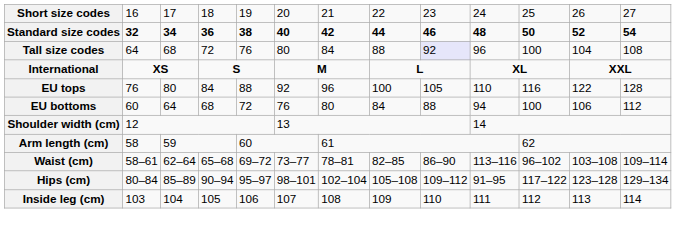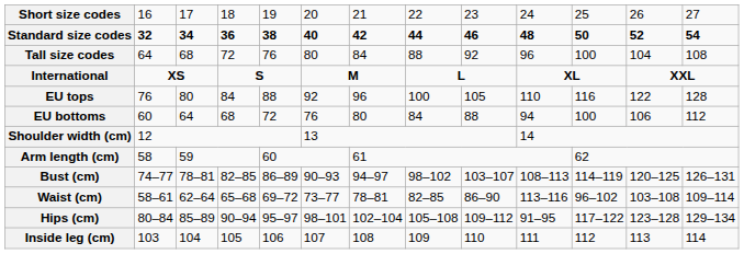Tall size codes | column 9: lavender background -> no background
+ row: Bust (cm) | 74–77 | 78–81 | 82–85 | 86–89 | 90–93 | 94–97 | 98–102 | 103–107 | 108–113 | 114–119 | 120–125 | 126–131
